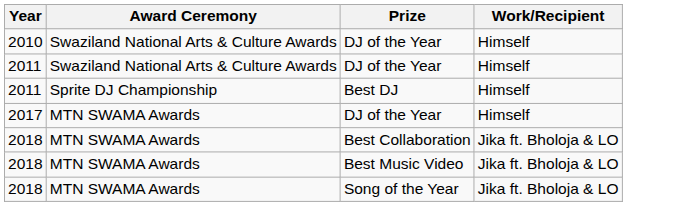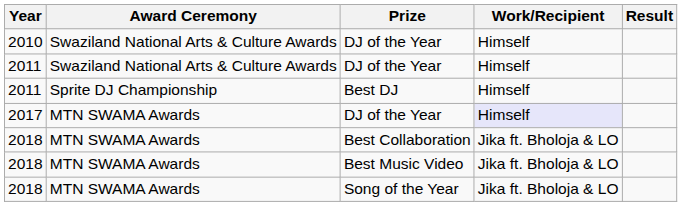+ column: Result
2017 / DJ of the Year | Work/Recipient: no background -> lavender background
